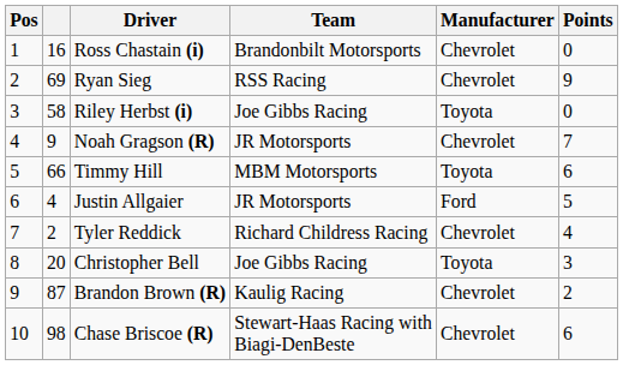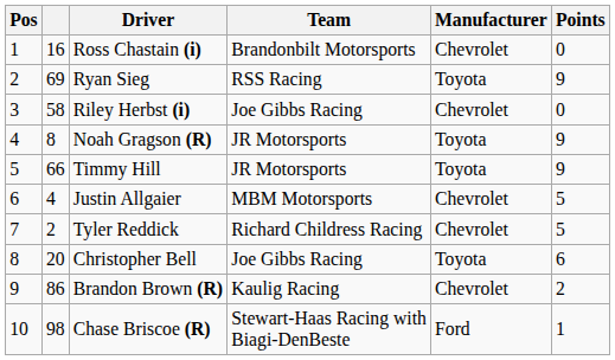Ryan Sieg | Manufacturer: Chevrolet -> Toyota
Riley Herbst (i) | Manufacturer: Toyota -> Chevrolet
Noah Gragson (R) | column 2: 9 -> 8
Noah Gragson (R) | Manufacturer: Chevrolet -> Toyota
Noah Gragson (R) | Points: 7 -> 9
Timmy Hill | Team: MBM Motorsports -> JR Motorsports
Timmy Hill | Points: 6 -> 9
Justin Allgaier | Team: JR Motorsports -> MBM Motorsports
Justin Allgaier | Manufacturer: Ford -> Chevrolet
Tyler Reddick | Points: 4 -> 5
Christopher Bell | Points: 3 -> 6
Brandon Brown (R) | column 2: 87 -> 86
Chase Briscoe (R) | Manufacturer: Chevrolet -> Ford
Chase Briscoe (R) | Points: 6 -> 1
